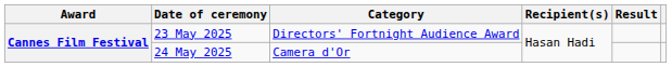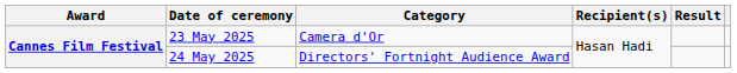23 May 2025 | Category: Directors' Fortnight Audience Award -> Camera d'Or
24 May 2025 | Category: Camera d'Or -> Directors' Fortnight Audience Award
